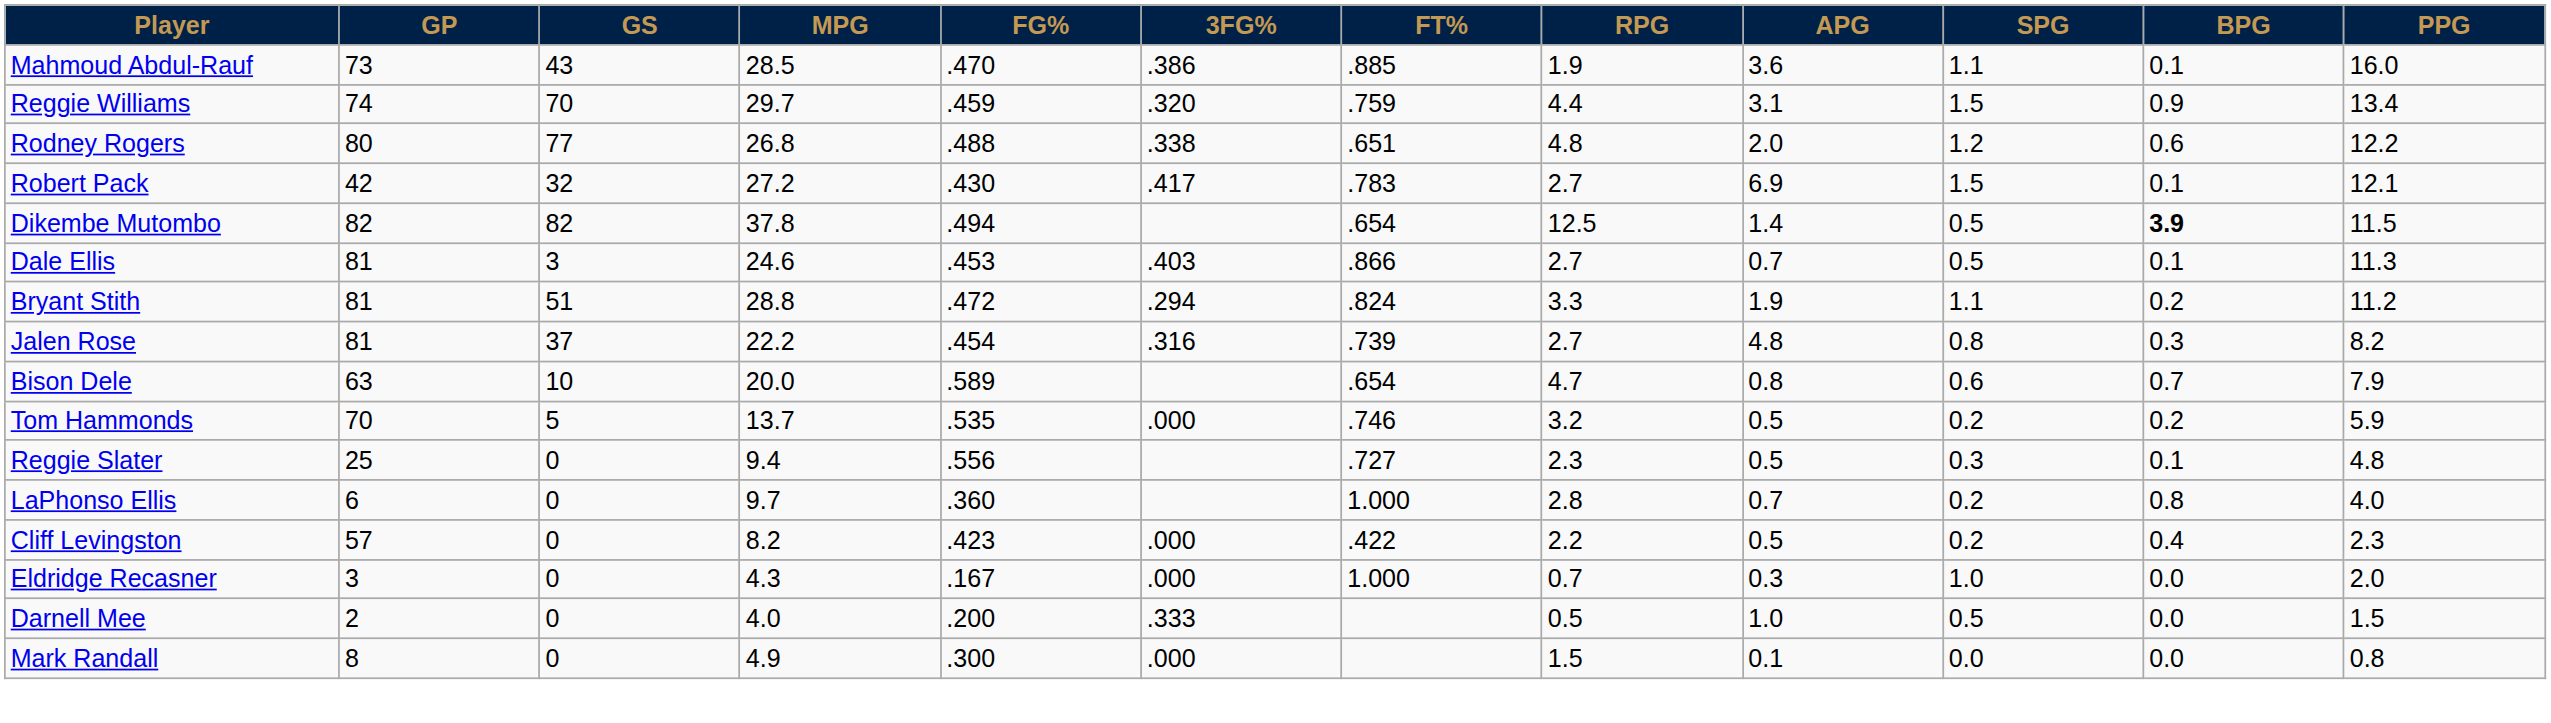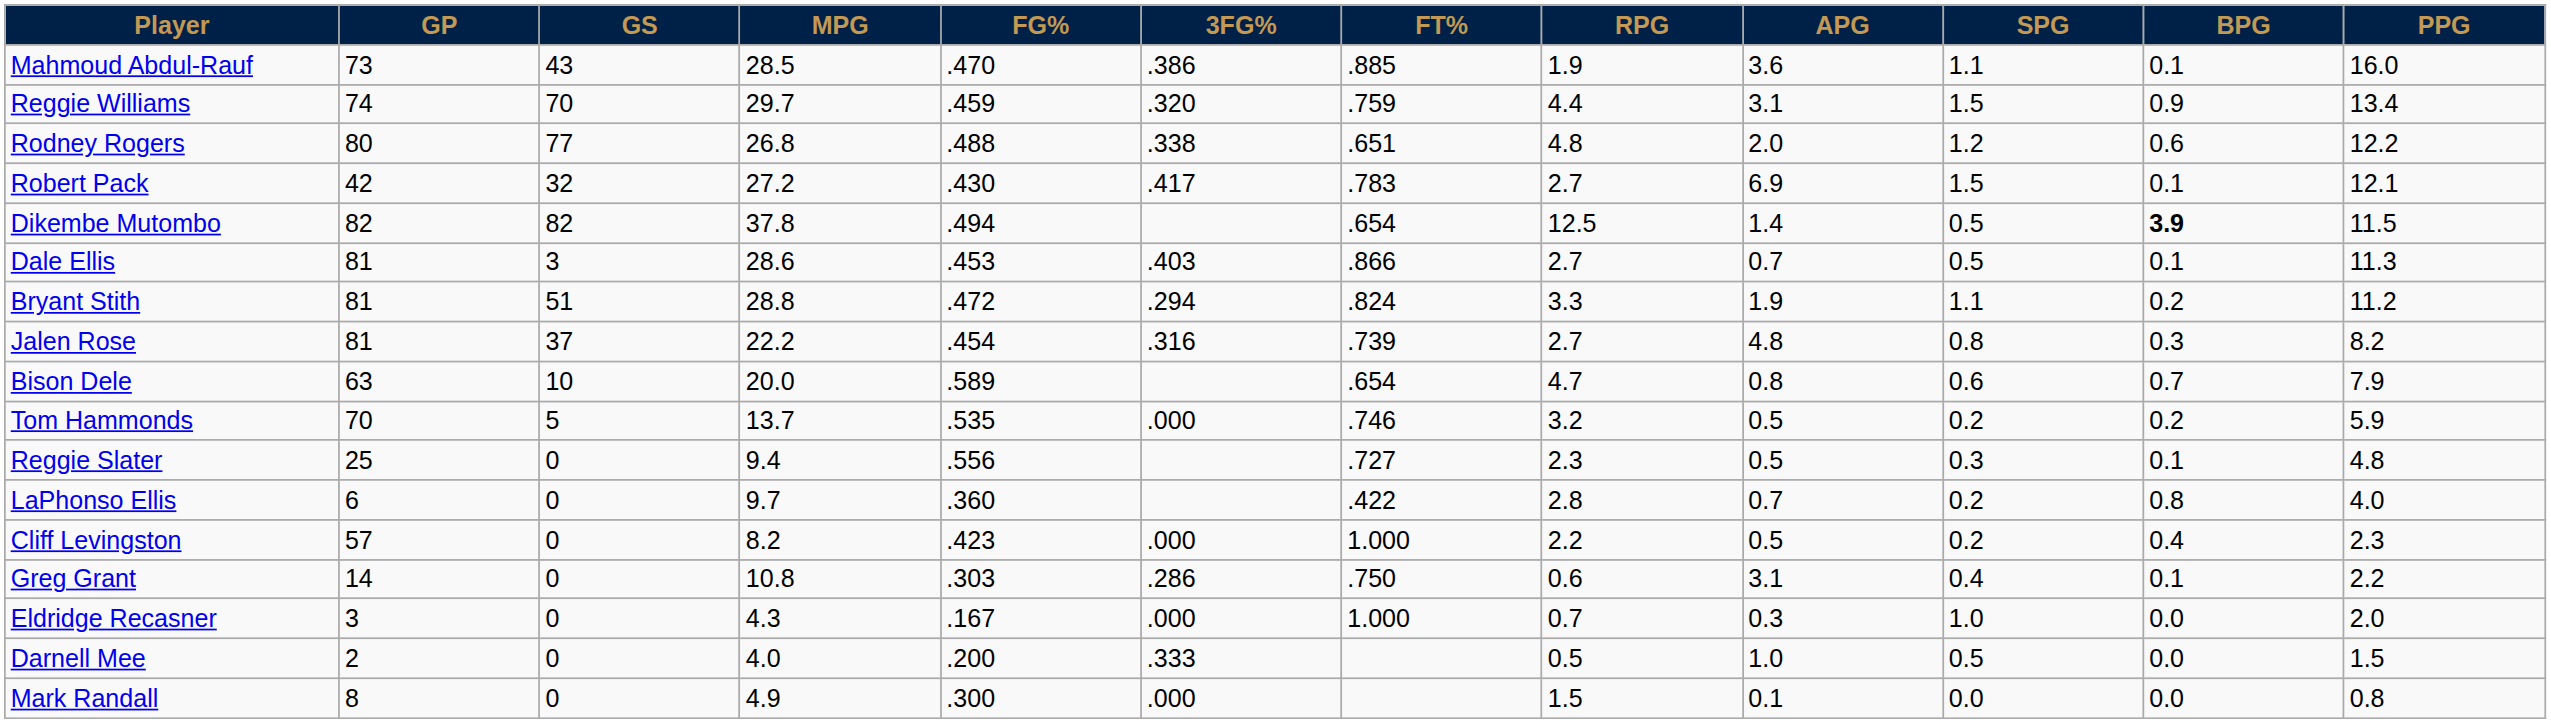Dale Ellis | MPG: 24.6 -> 28.6
LaPhonso Ellis | FT%: 1.000 -> .422
Cliff Levingston | FT%: .422 -> 1.000
+ row: Greg Grant | 14 | 0 | 10.8 | .303 | .286 | .750 | 0.6 | 3.1 | 0.4 | 0.1 | 2.2
